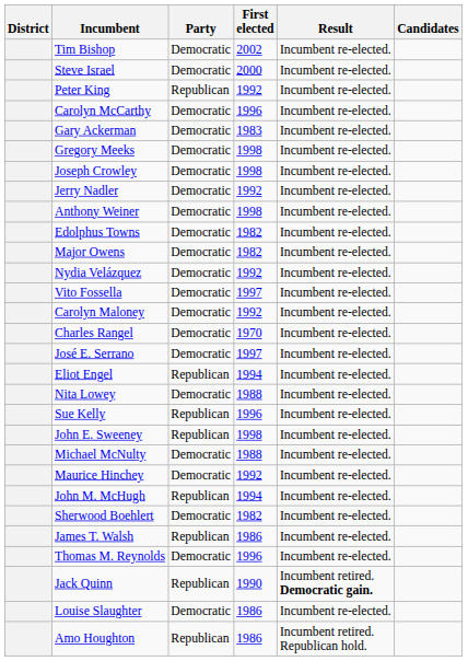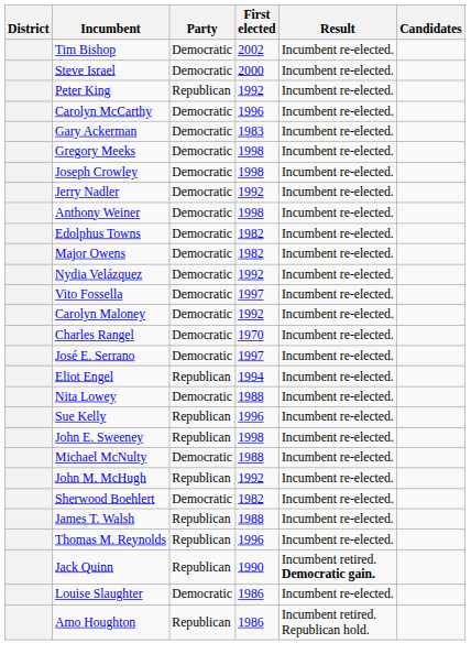- row: Maurice Hinchey | Democratic | 1992 | Incumbent re-elected.
John M. McHugh | First elected: 1994 -> 1992
James T. Walsh | First elected: 1986 -> 1988
Thomas M. Reynolds | Party: Democratic -> Republican
